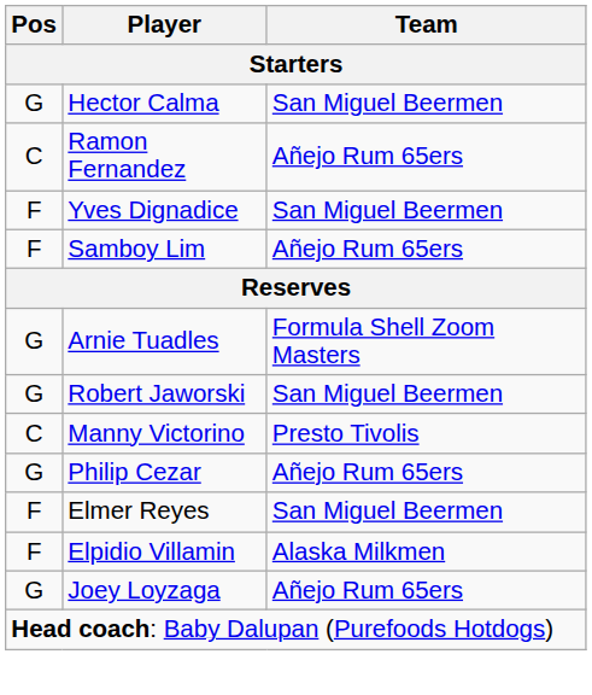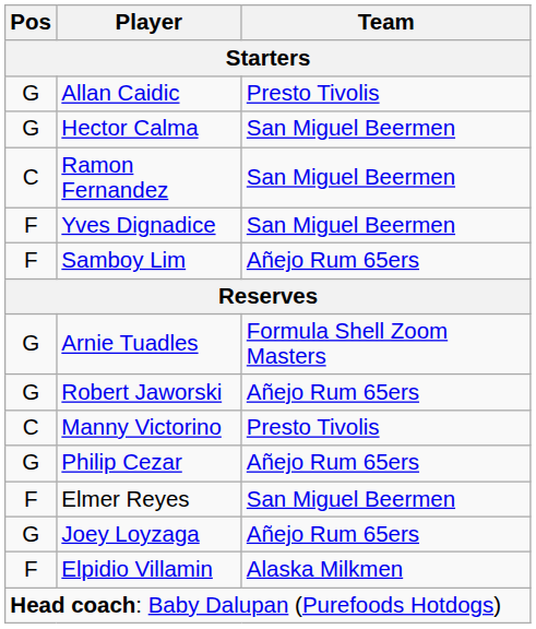+ row: G | Allan Caidic | Presto Tivolis
Ramon Fernandez | Team: Añejo Rum 65ers -> San Miguel Beermen
Robert Jaworski | Team: San Miguel Beermen -> Añejo Rum 65ers
rows swapped: Joey Loyzaga <-> Elpidio Villamin
